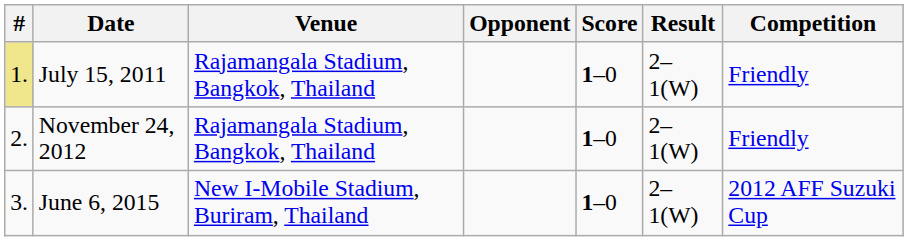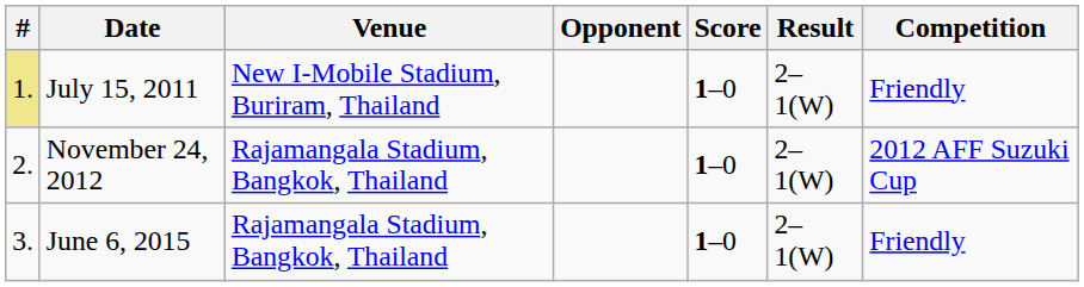July 15, 2011 | Venue: Rajamangala Stadium, Bangkok, Thailand -> New I-Mobile Stadium, Buriram, Thailand
November 24, 2012 | Competition: Friendly -> 2012 AFF Suzuki Cup
June 6, 2015 | Venue: New I-Mobile Stadium, Buriram, Thailand -> Rajamangala Stadium, Bangkok, Thailand
June 6, 2015 | Competition: 2012 AFF Suzuki Cup -> Friendly
